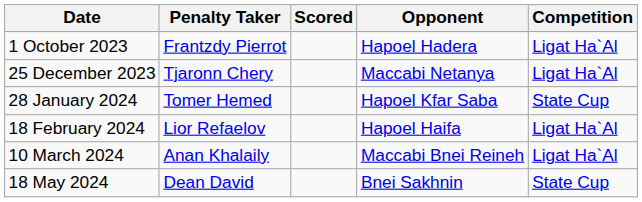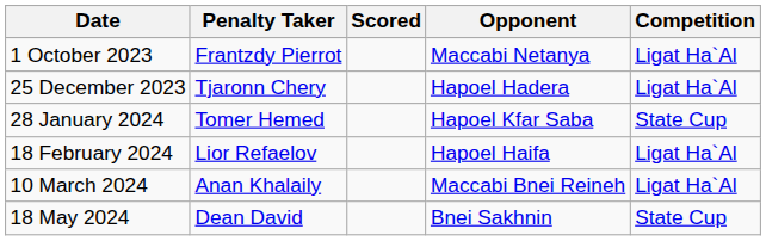1 October 2023 | Opponent: Hapoel Hadera -> Maccabi Netanya
25 December 2023 | Opponent: Maccabi Netanya -> Hapoel Hadera
